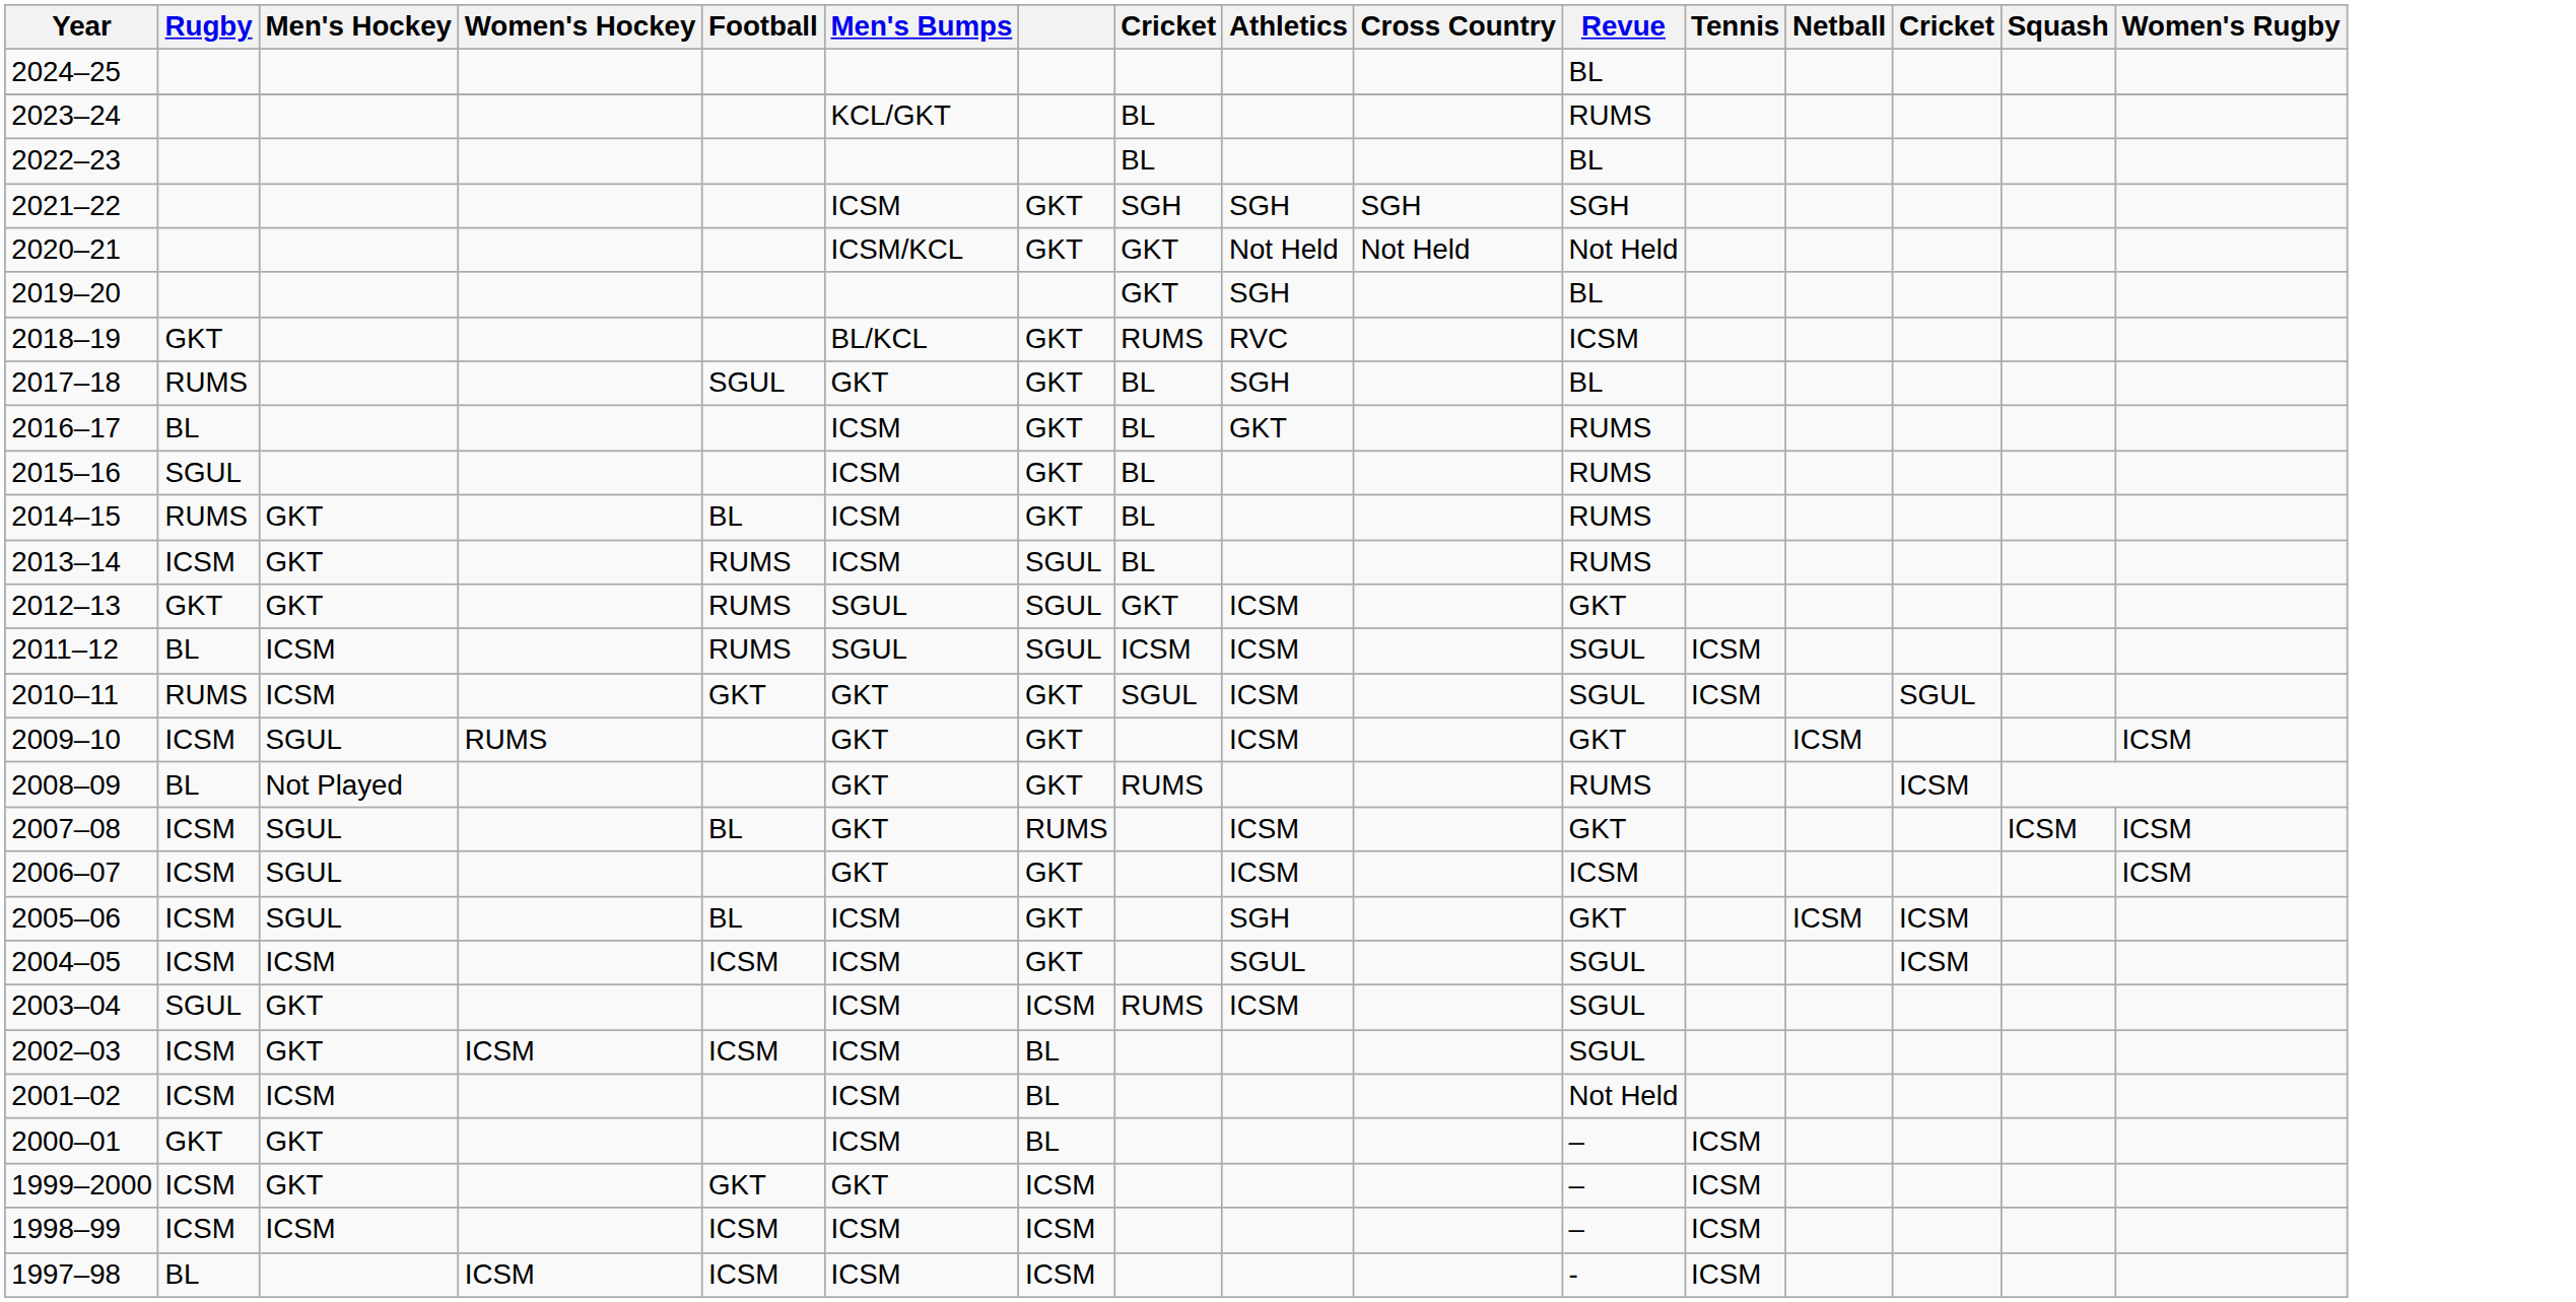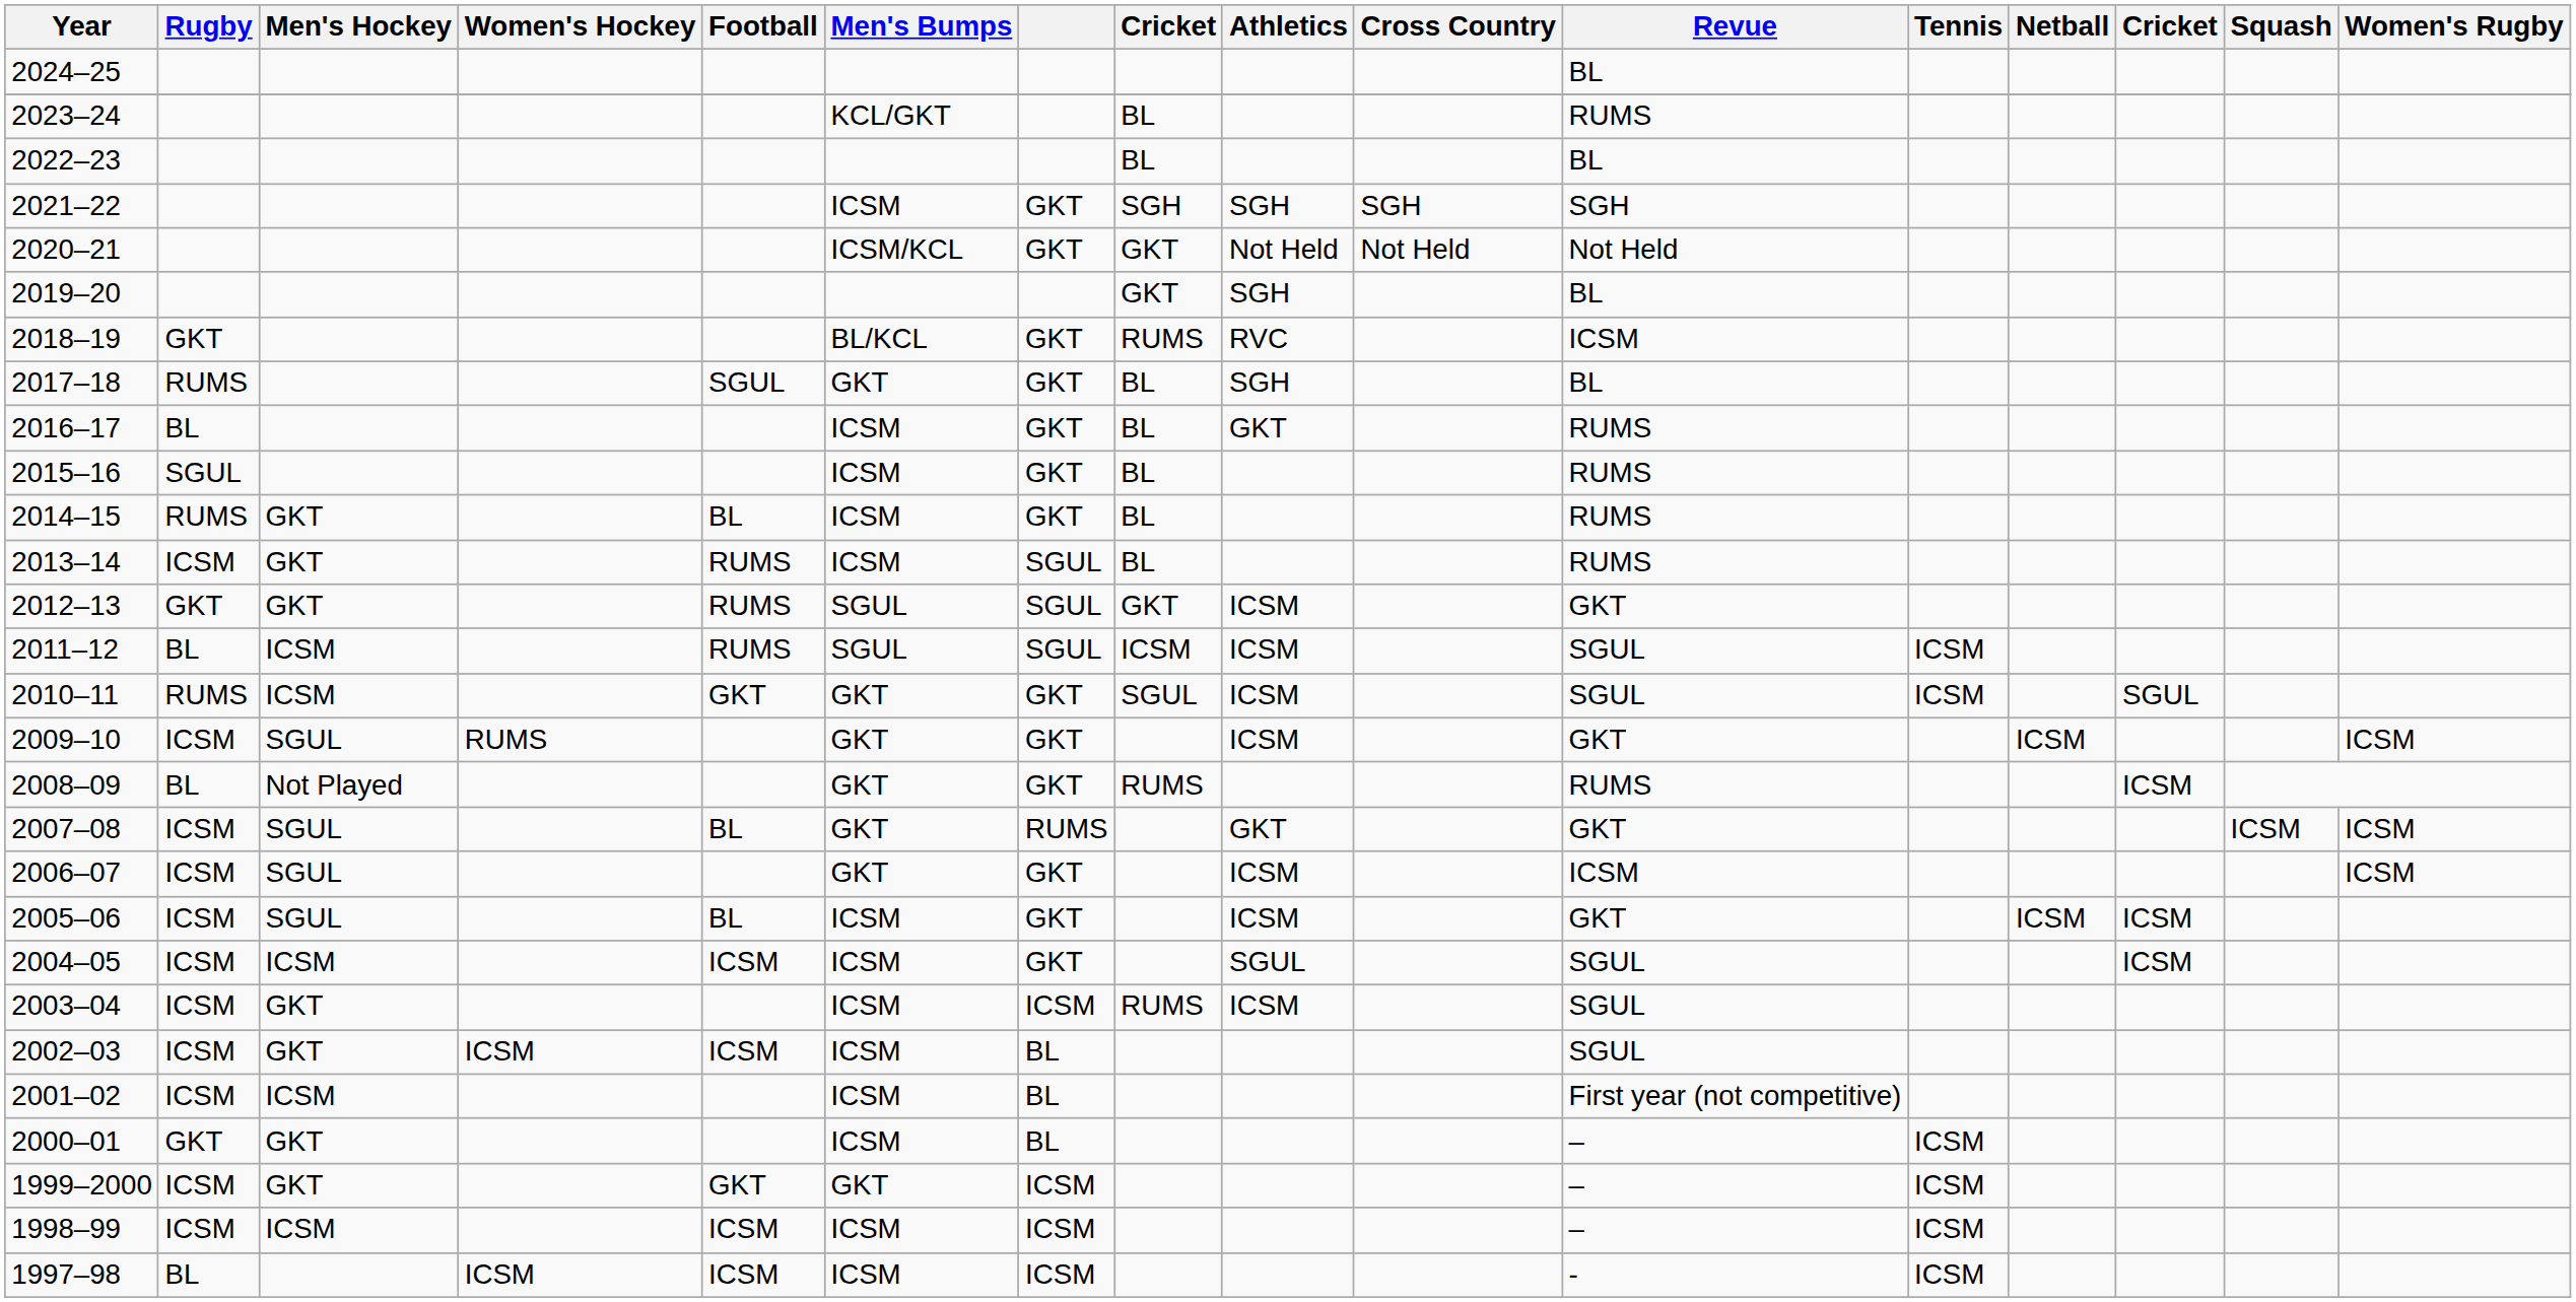2007–08 | Athletics: ICSM -> GKT
2005–06 | Athletics: SGH -> ICSM
2003–04 | Rugby: SGUL -> ICSM
2001–02 | Revue: Not Held -> First year (not competitive)
